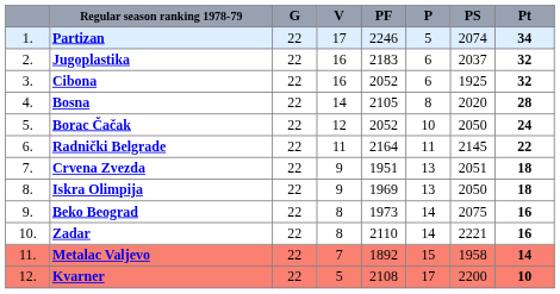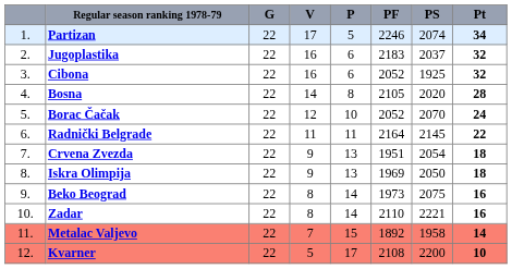columns swapped: P <-> PF
Borac Čačak | PS: 2050 -> 2070
Crvena Zvezda | PS: 2051 -> 2054
